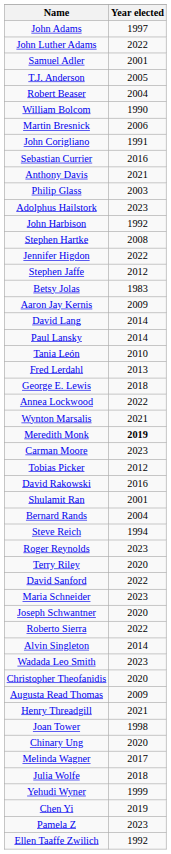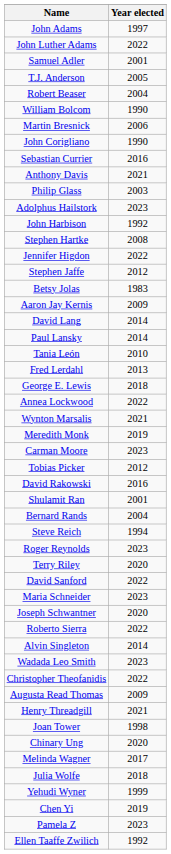John Corigliano | Year elected: 1991 -> 1990
Meredith Monk | Year elected: bold -> normal
Christopher Theofanidis | Year elected: 2020 -> 2022
